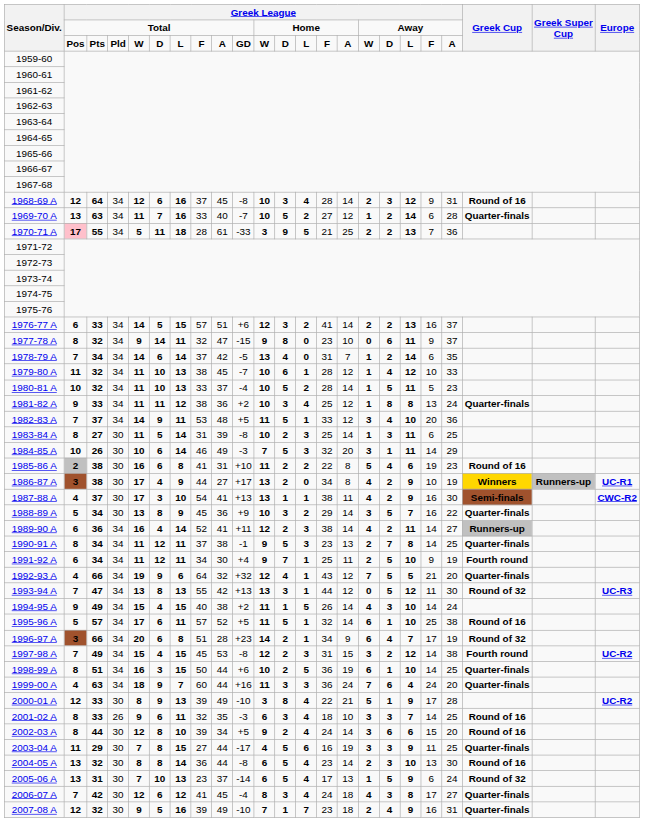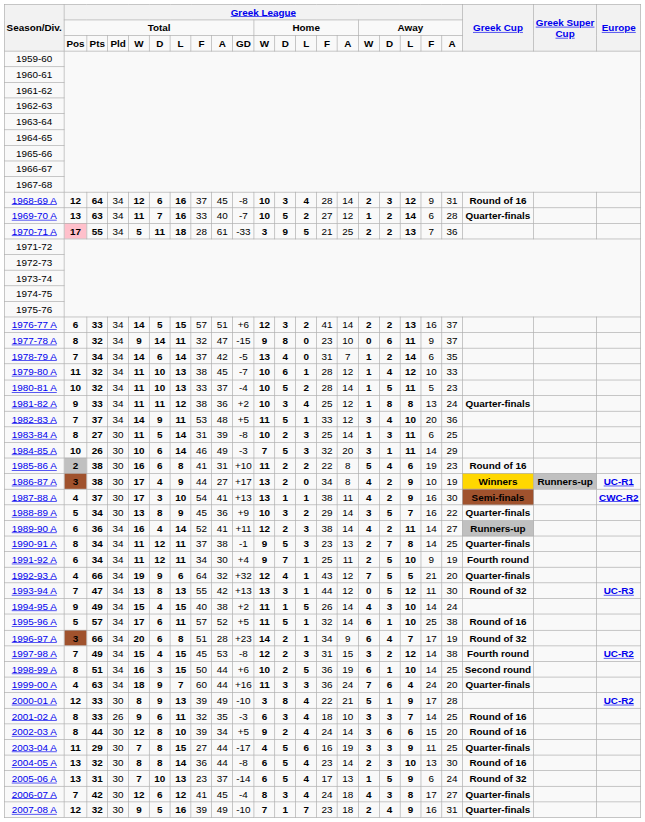1998-99 A | Greek Cup: Quarter-finals -> Second round
